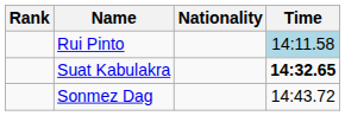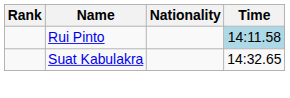Suat Kabulakra | Time: bold -> normal
- row: Sonmez Dag | 14:43.72
